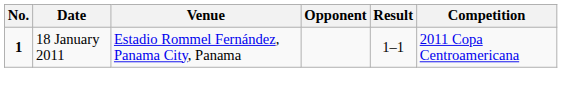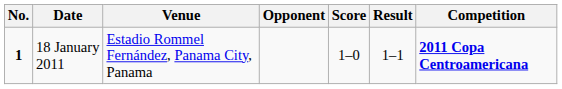+ column: Score | 1–0
18 January 2011 | Competition: normal -> bold
